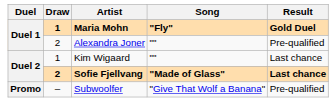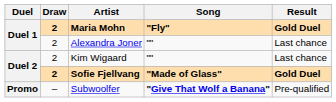Maria Mohn | Draw: 1 -> 2
Alexandra Joner | Result: Pre-qualified -> Last chance
Kim Wigaard | Draw: 1 -> 2
Sofie Fjellvang | Result: Last chance -> Gold Duel
Subwoolfer | Song: normal -> bold
